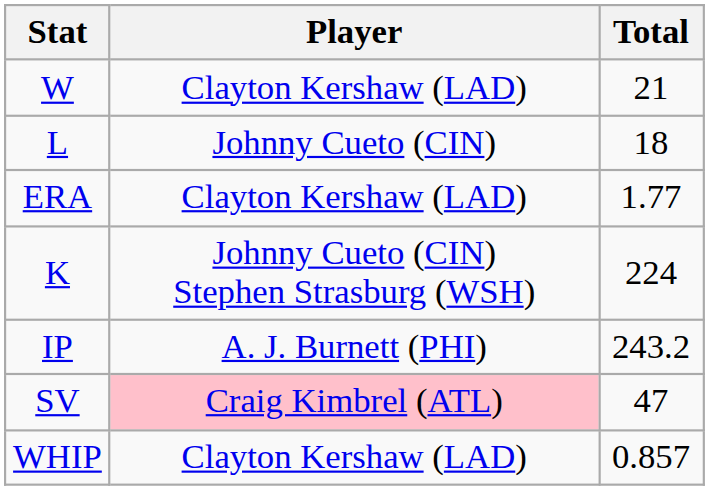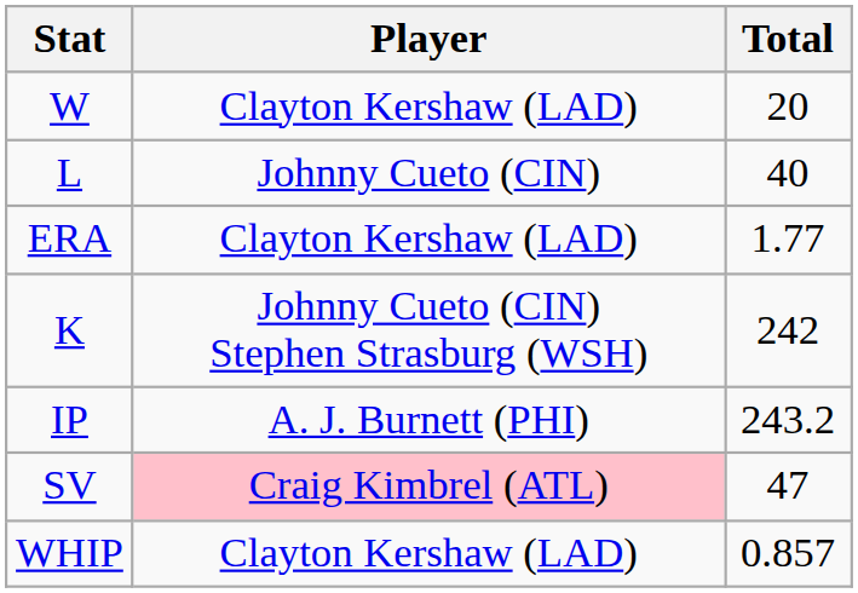W | Total: 21 -> 20
L | Total: 18 -> 40
K | Total: 224 -> 242
